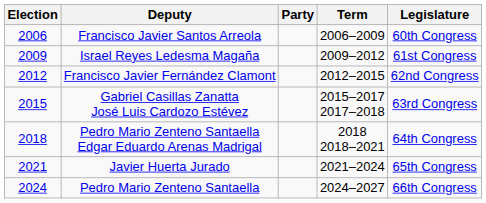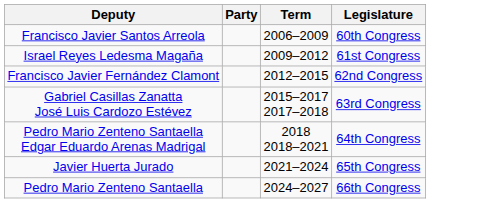- column: Election | 2006 | 2009 | 2012 | 2015 | 2018 | 2021 | 2024
